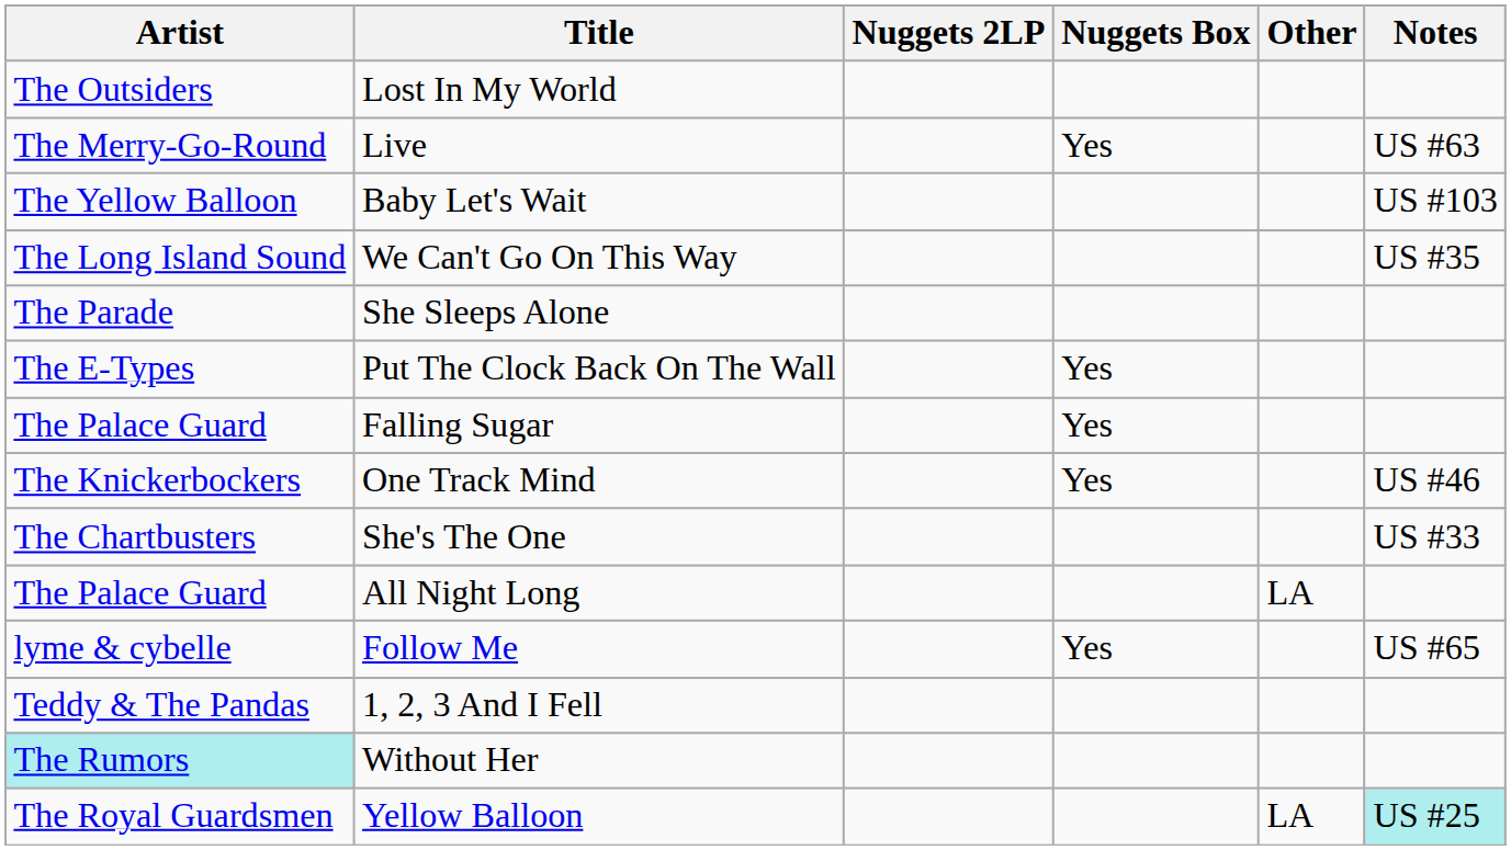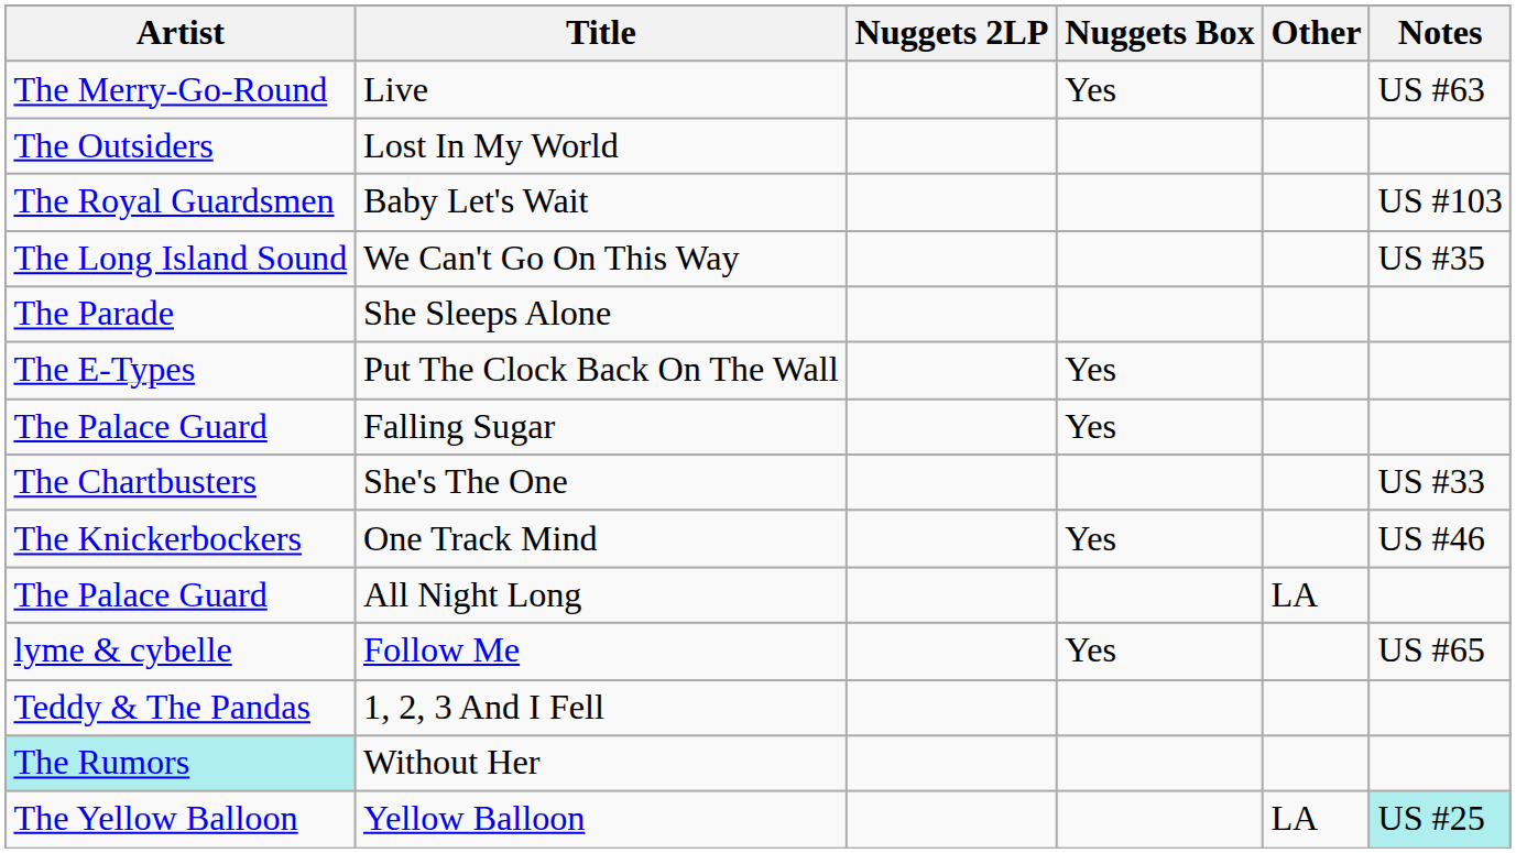rows swapped: Live <-> Lost In My World
Baby Let's Wait | Artist: The Yellow Balloon -> The Royal Guardsmen
rows swapped: One Track Mind <-> She's The One
Yellow Balloon | Artist: The Royal Guardsmen -> The Yellow Balloon
